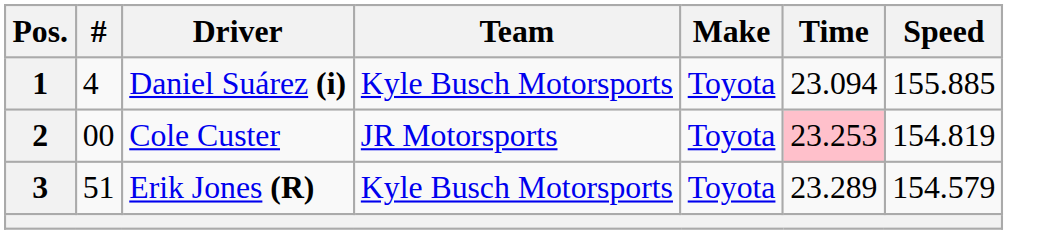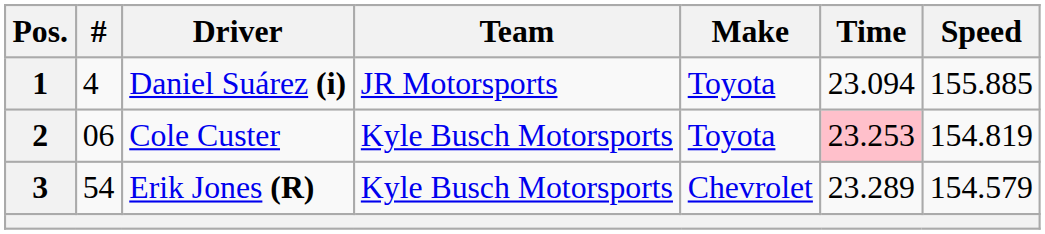1 | Team: Kyle Busch Motorsports -> JR Motorsports
2 | #: 00 -> 06
2 | Team: JR Motorsports -> Kyle Busch Motorsports
3 | #: 51 -> 54
3 | Make: Toyota -> Chevrolet
